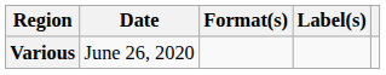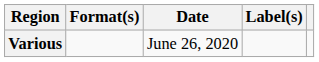columns swapped: Date <-> Format(s)
